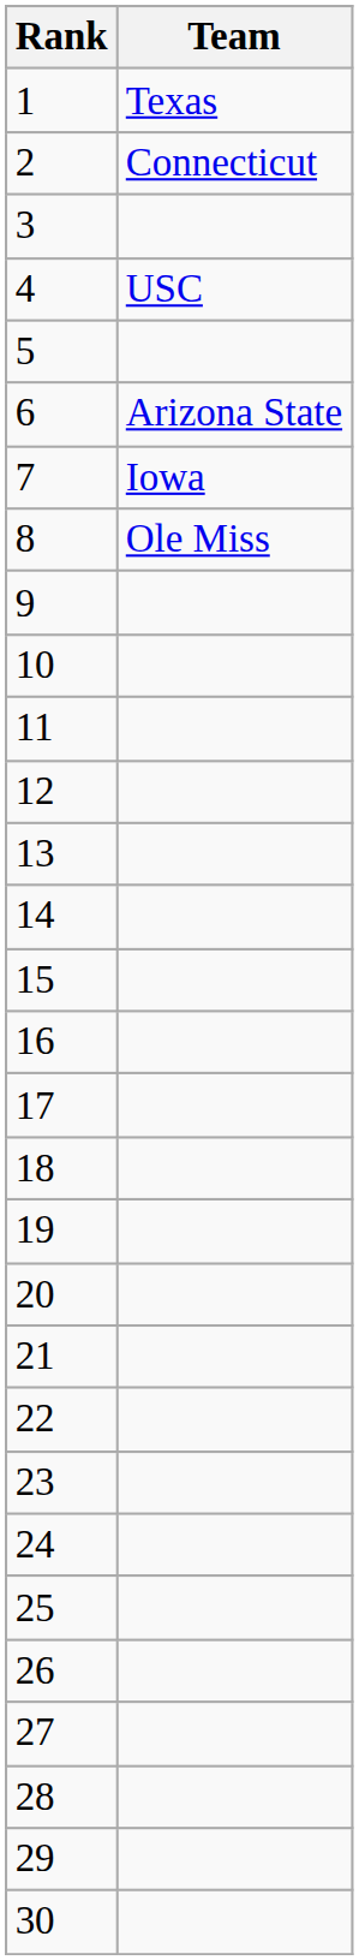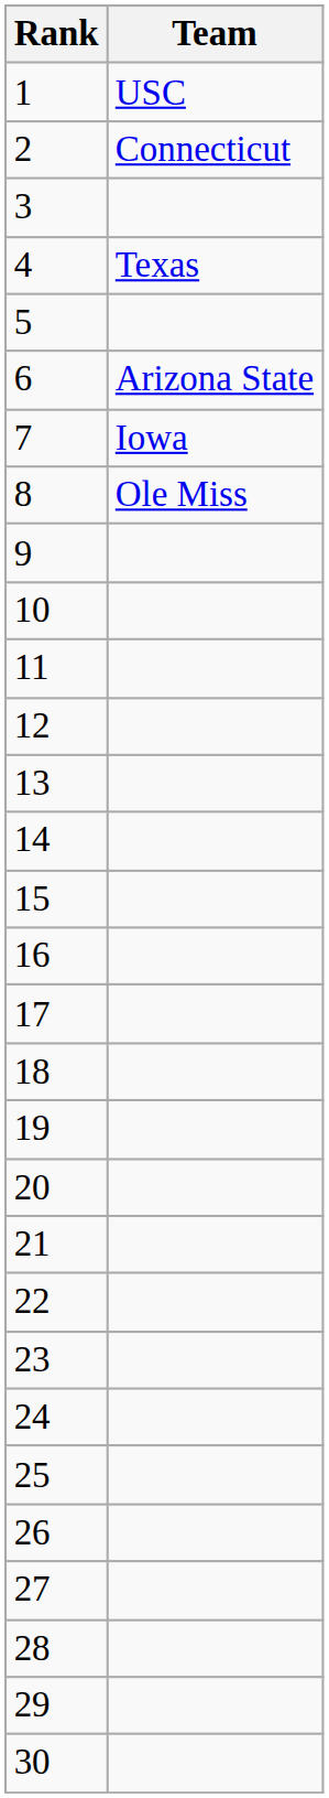1 | Team: Texas -> USC
4 | Team: USC -> Texas
